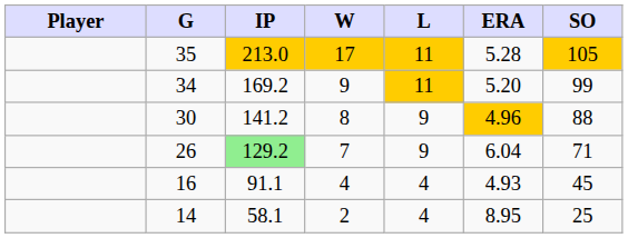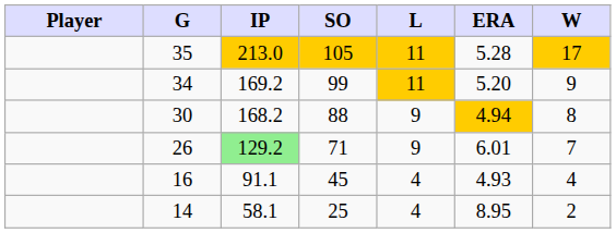columns swapped: W <-> SO
30 | IP: 141.2 -> 168.2
30 | ERA: 4.96 -> 4.94
26 | ERA: 6.04 -> 6.01
